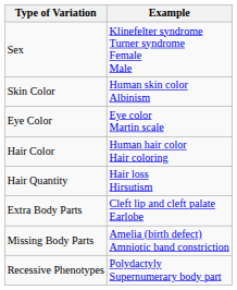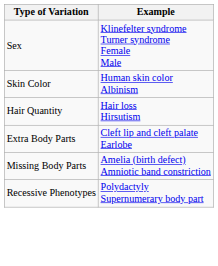- row: Eye Color | Eye color Martin scale
- row: Hair Color | Human hair color Hair coloring
